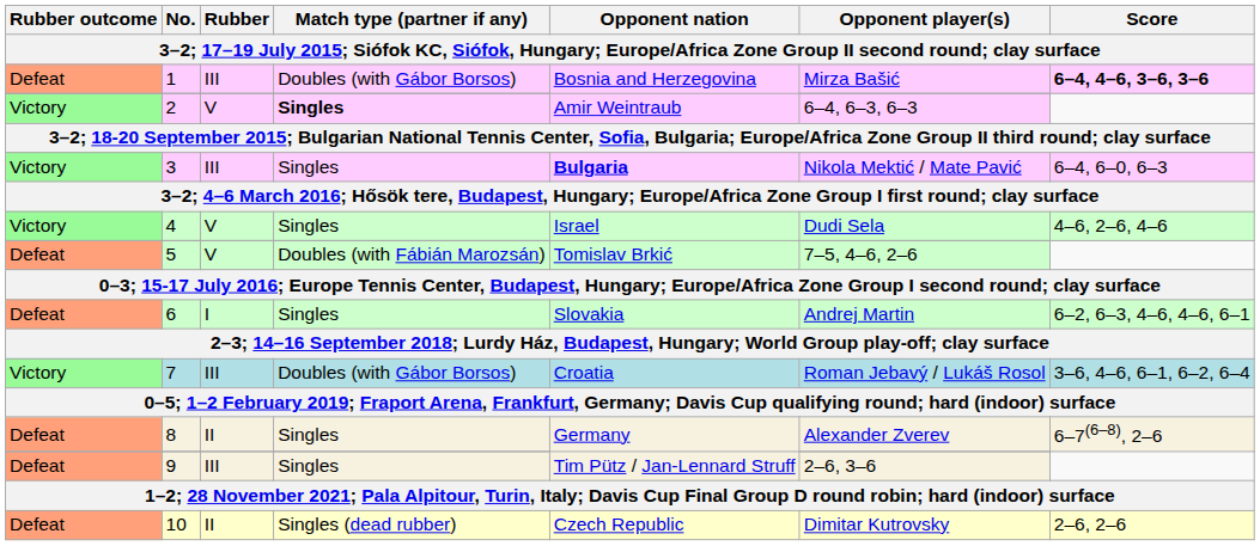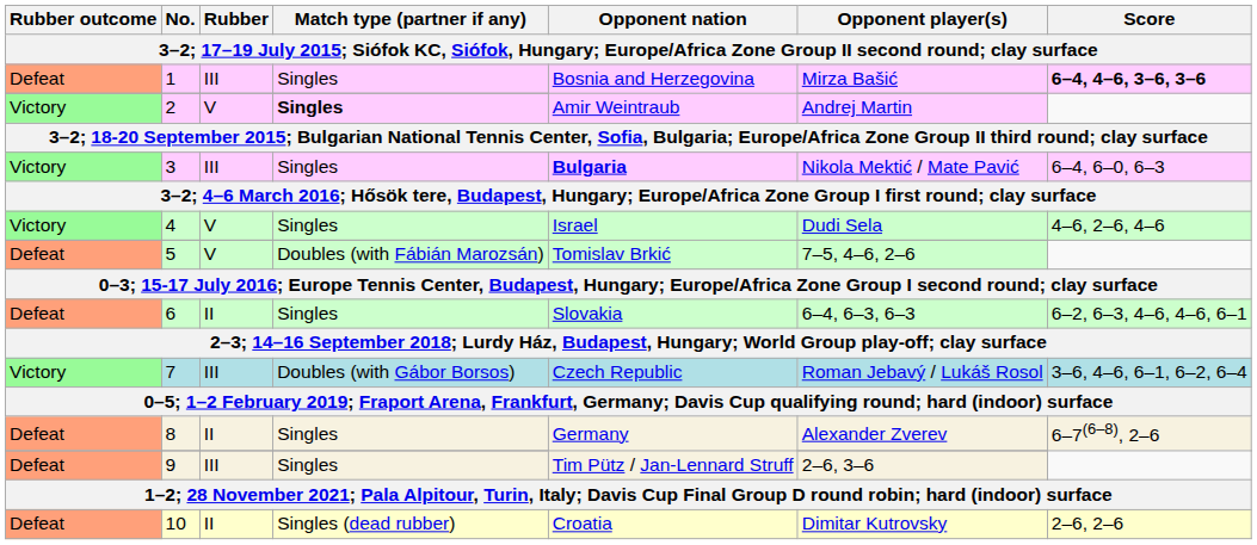1 | Match type (partner if any): Doubles (with Gábor Borsos) -> Singles
2 | Opponent player(s): 6–4, 6–3, 6–3 -> Andrej Martin
6 | Rubber: I -> II
6 | Opponent player(s): Andrej Martin -> 6–4, 6–3, 6–3
7 | Opponent nation: Croatia -> Czech Republic
10 | Opponent nation: Czech Republic -> Croatia
